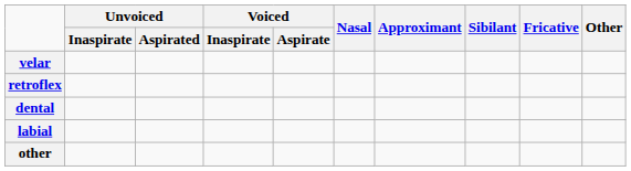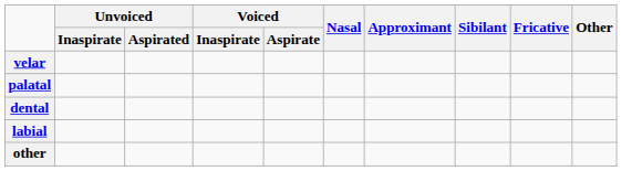+ row: palatal
- row: retroflex
